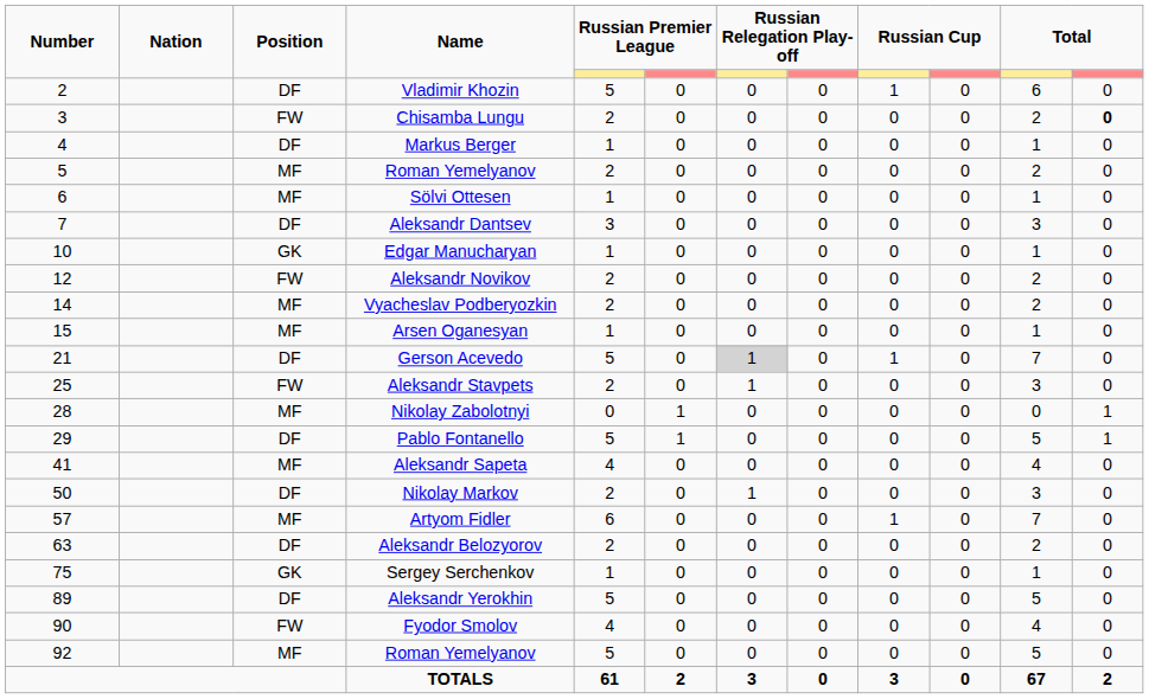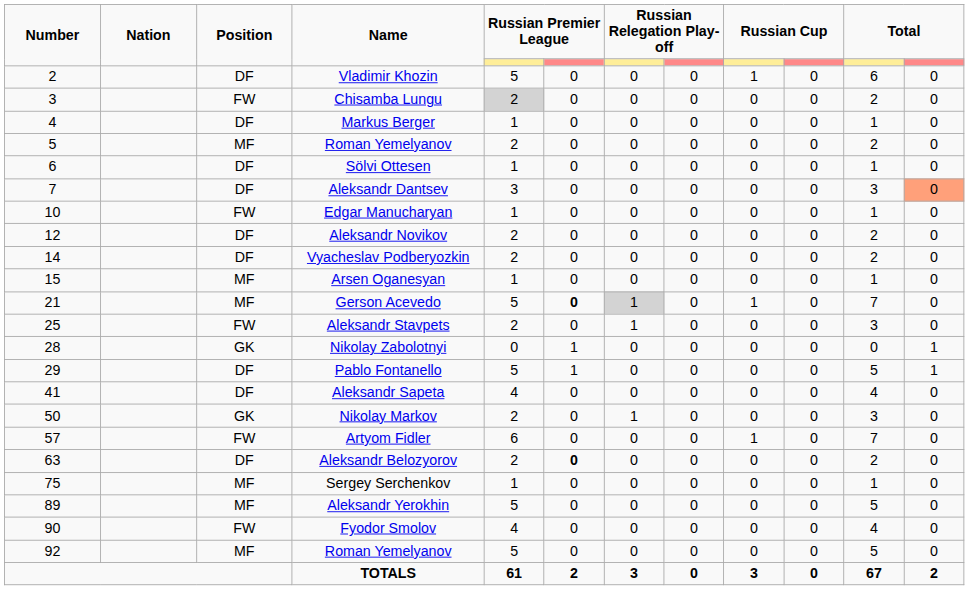Chisamba Lungu | column 5: no background -> lightgrey background
Chisamba Lungu | column 12: bold -> normal
Sölvi Ottesen | Position: MF -> DF
Aleksandr Dantsev | column 12: no background -> lightsalmon background
Edgar Manucharyan | Position: GK -> FW
Aleksandr Novikov | Position: FW -> DF
Vyacheslav Podberyozkin | Position: MF -> DF
Gerson Acevedo | Position: DF -> MF
Gerson Acevedo | column 6: normal -> bold
Nikolay Zabolotnyi | Position: MF -> GK
Aleksandr Sapeta | Position: MF -> DF
Nikolay Markov | Position: DF -> GK
Artyom Fidler | Position: MF -> FW
Aleksandr Belozyorov | column 6: normal -> bold
Sergey Serchenkov | Position: GK -> MF
Aleksandr Yerokhin | Position: DF -> MF
